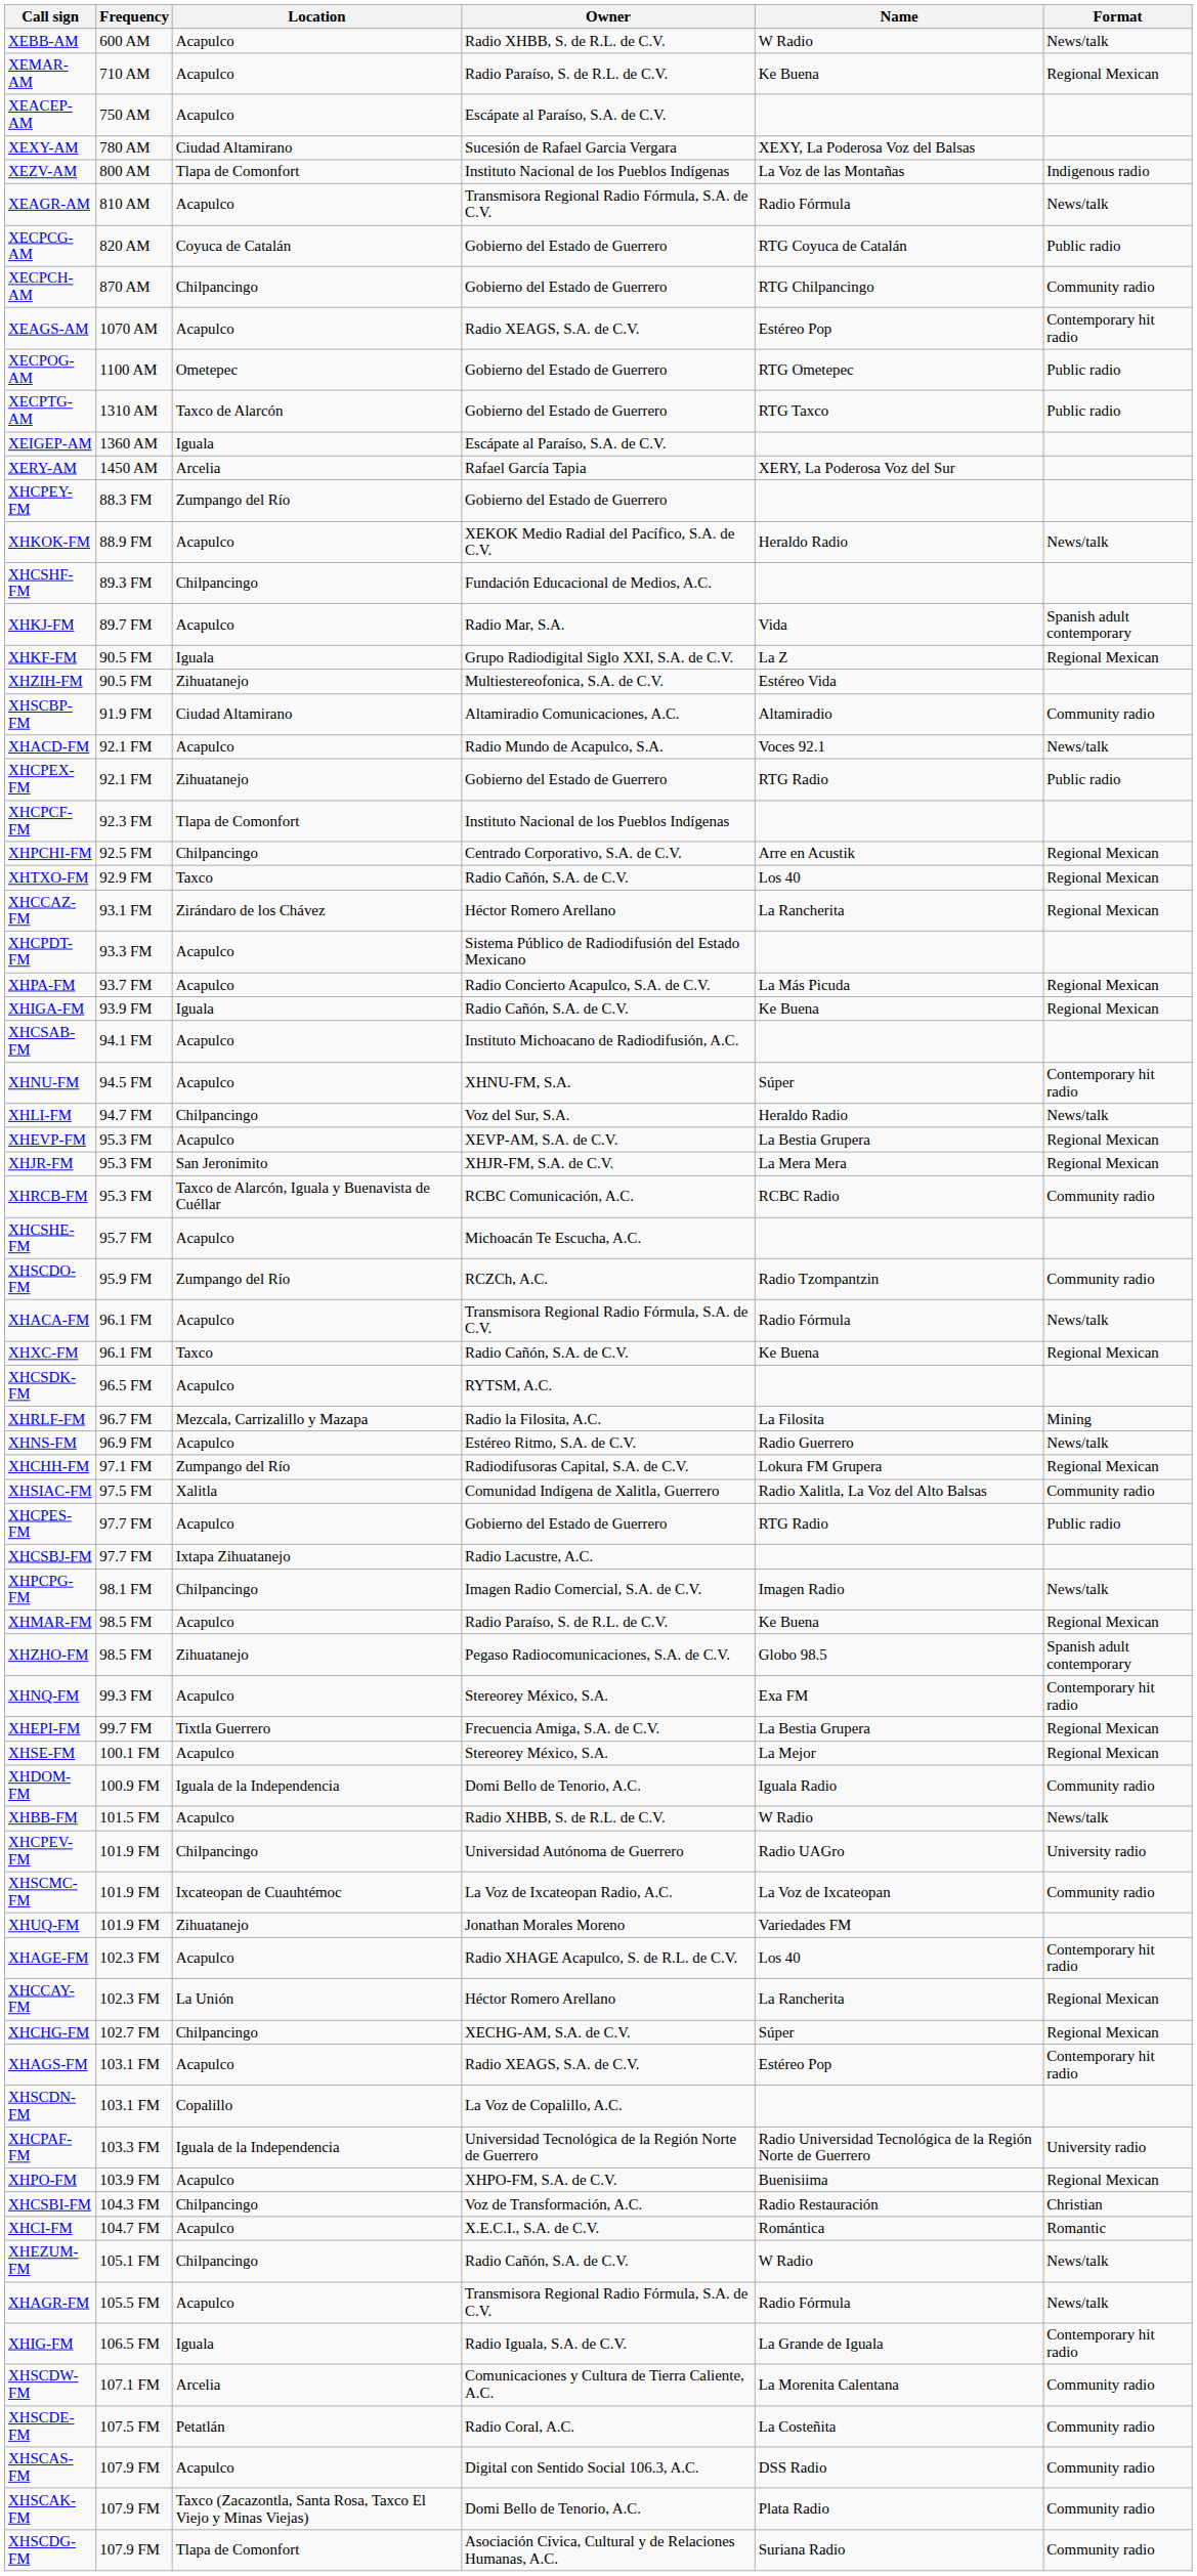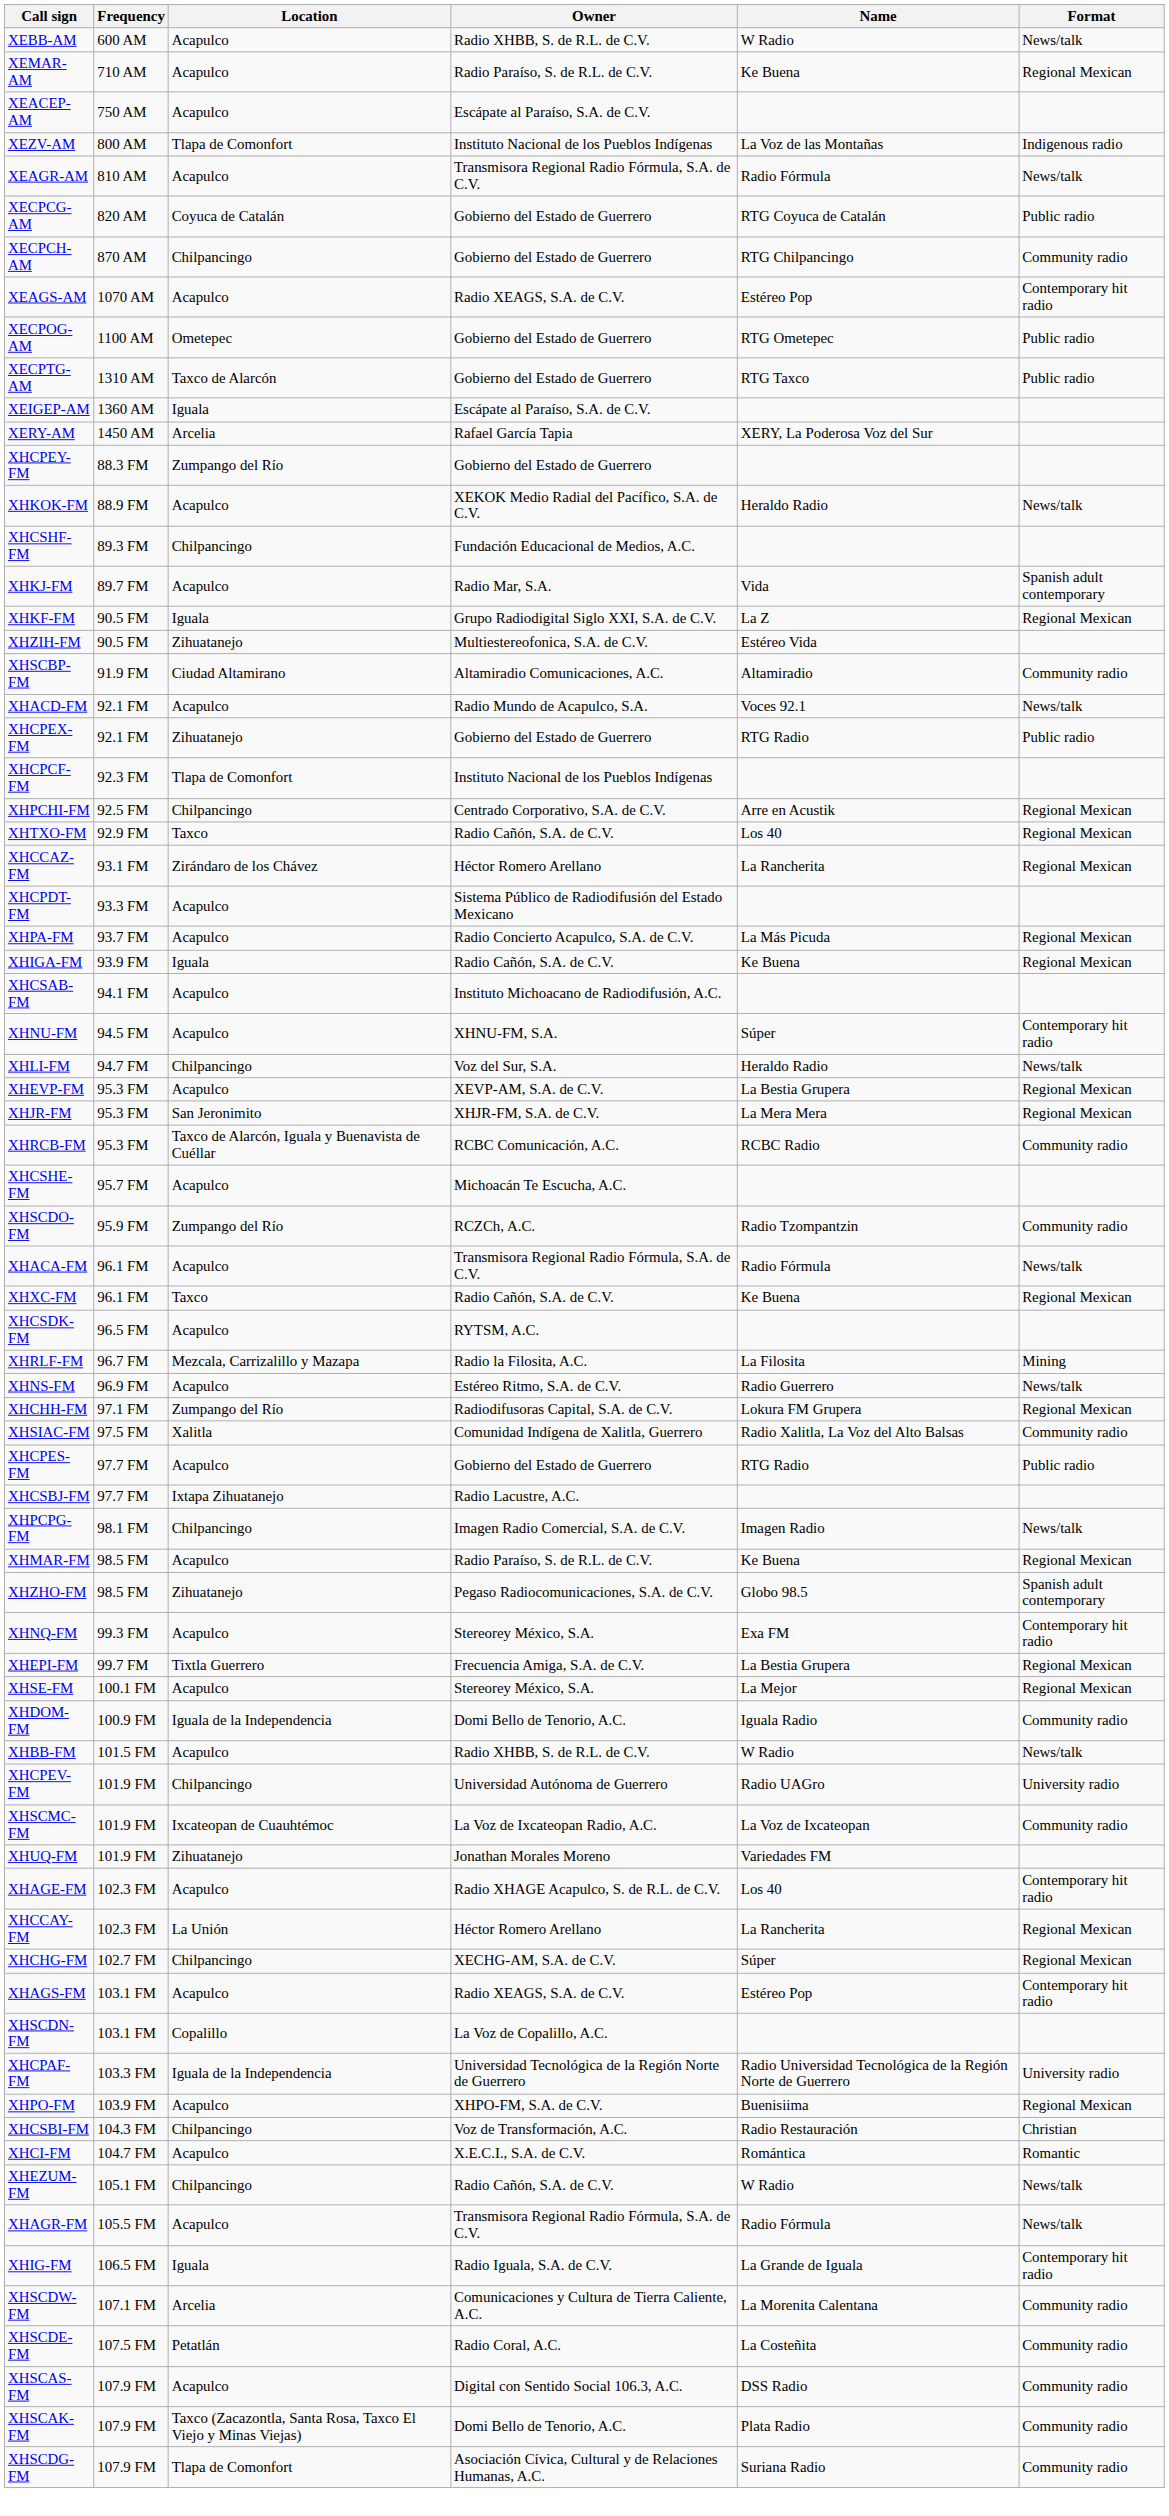- row: XEXY-AM | 780 AM | Ciudad Altamirano | Sucesión de Rafael Garcia Vergara | XEXY, La Poderosa Voz del Balsas
